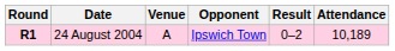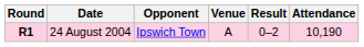columns swapped: Opponent <-> Venue
24 August 2004 | Attendance: 10,189 -> 10,190
